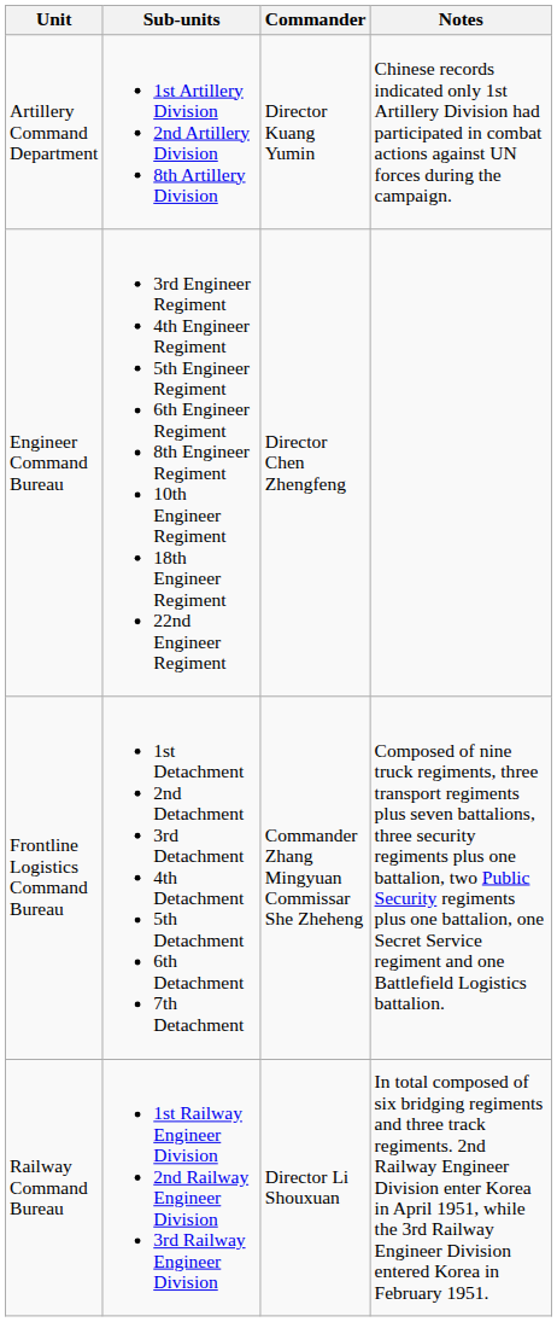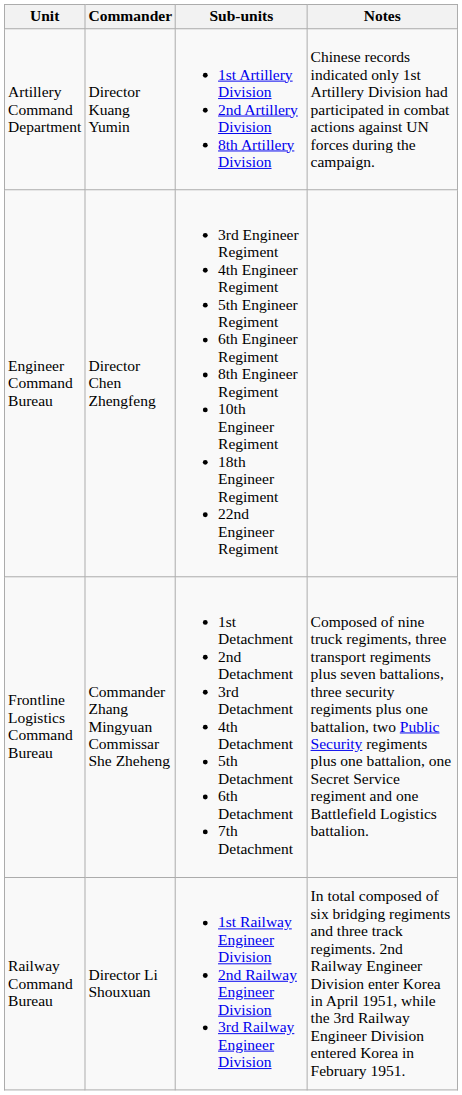columns swapped: Commander <-> Sub-units
